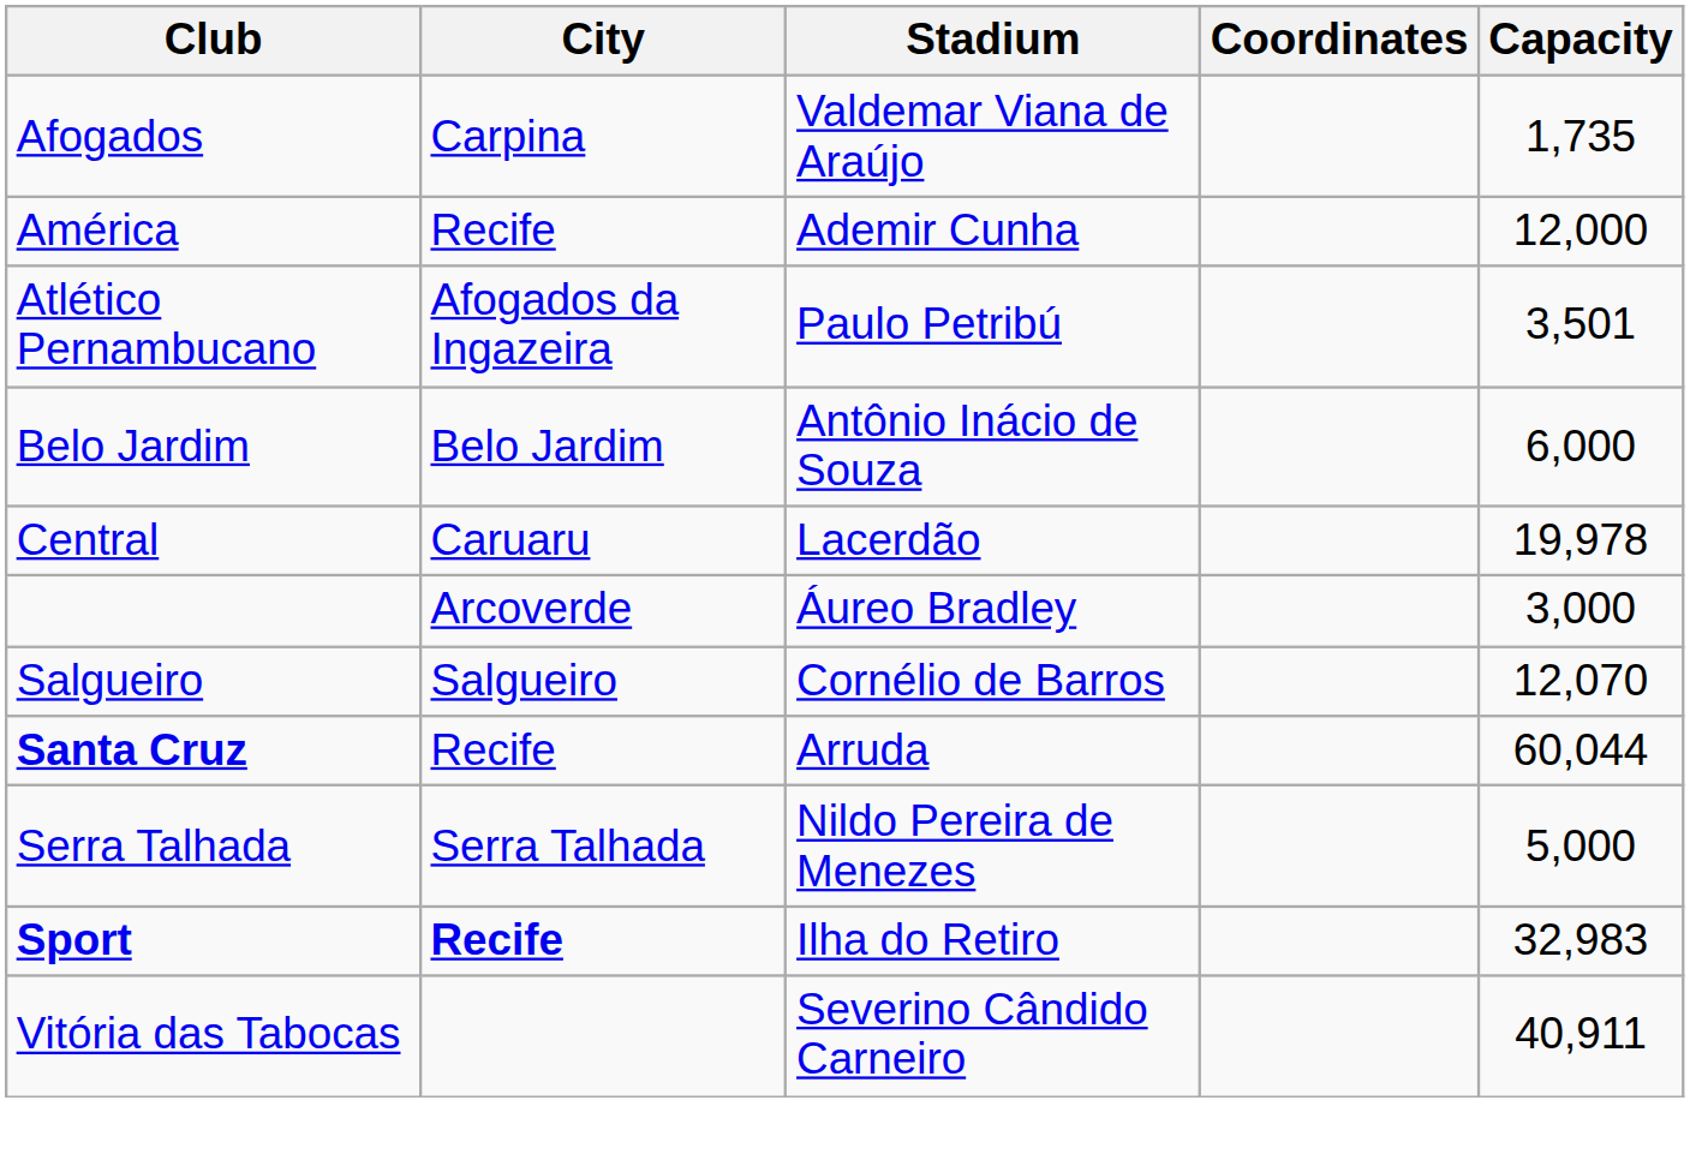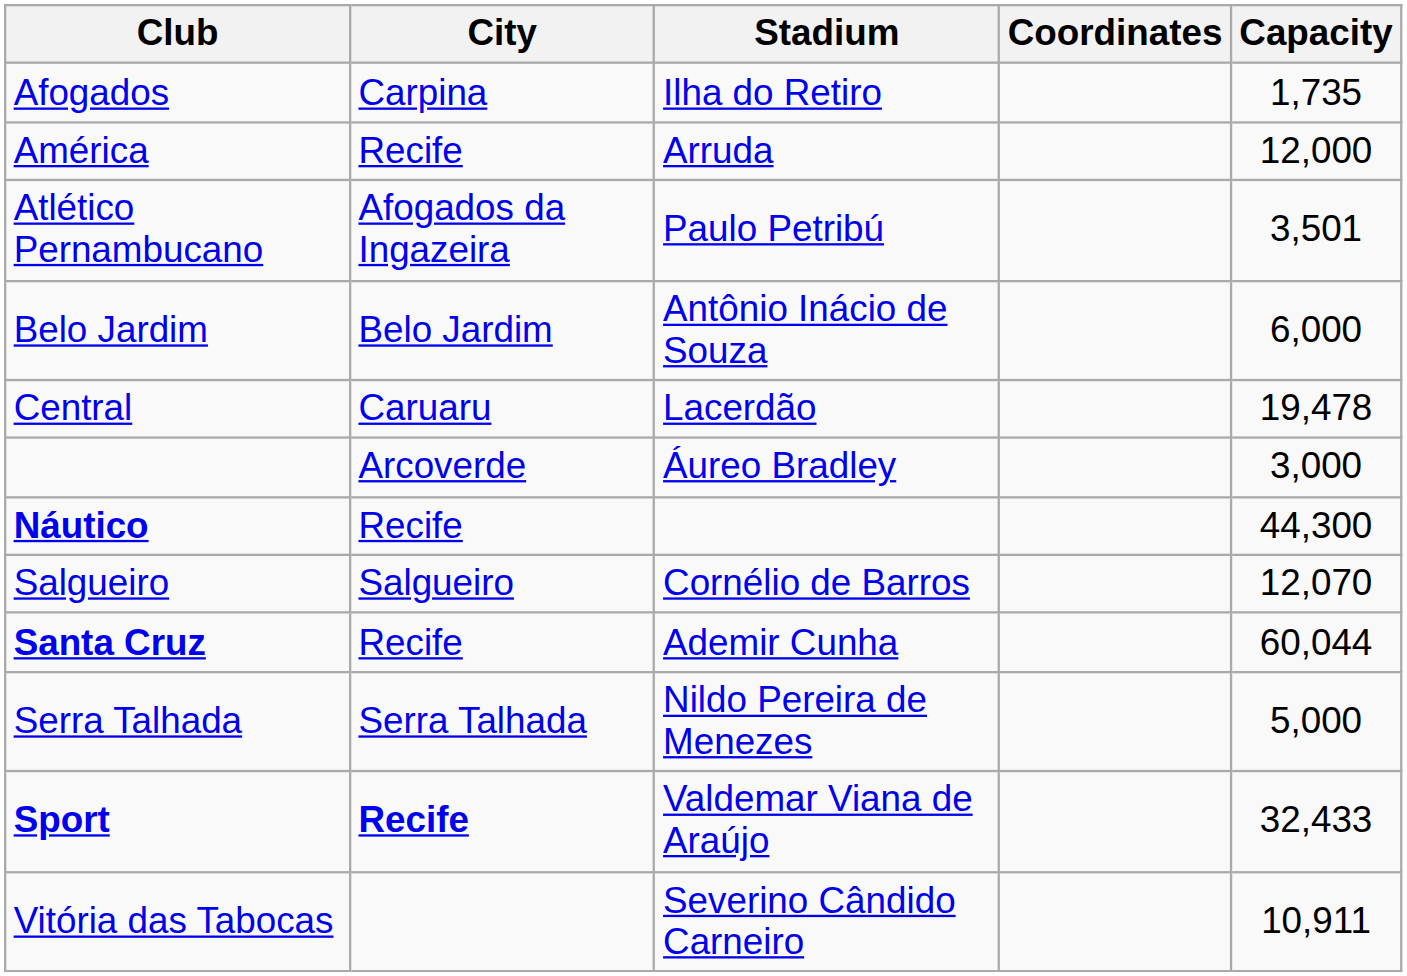Afogados | Stadium: Valdemar Viana de Araújo -> Ilha do Retiro
América | Stadium: Ademir Cunha -> Arruda
Central | Capacity: 19,978 -> 19,478
+ row: Náutico | Recife | 44,300
Santa Cruz | Stadium: Arruda -> Ademir Cunha
Sport | Stadium: Ilha do Retiro -> Valdemar Viana de Araújo
Sport | Capacity: 32,983 -> 32,433
Vitória das Tabocas | Capacity: 40,911 -> 10,911
